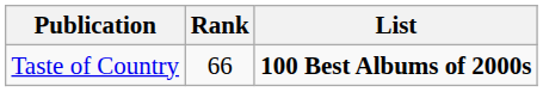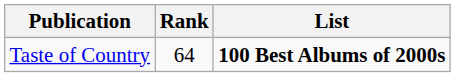Taste of Country | Rank: 66 -> 64
